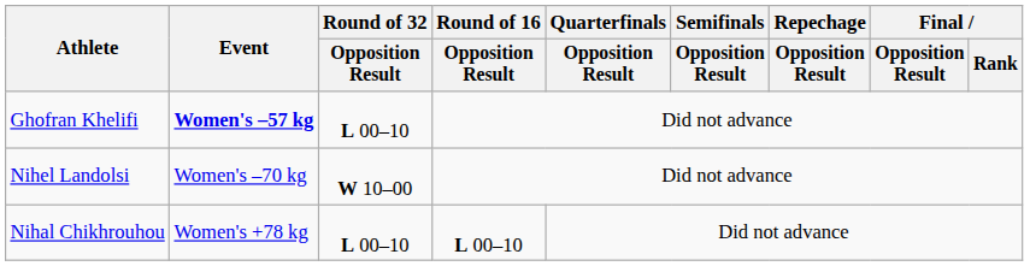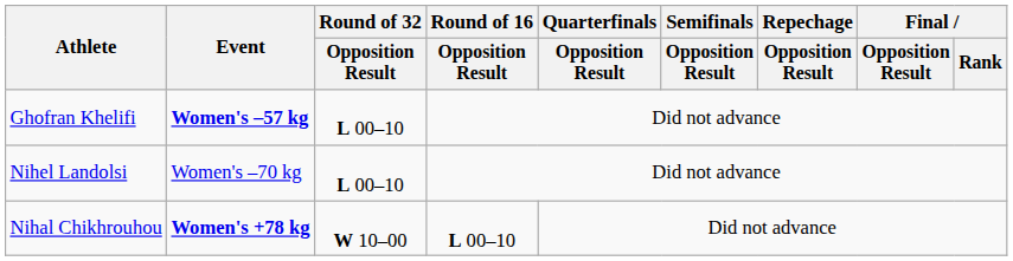Nihel Landolsi | Round of 32 / Opposition Result: W 10–00 -> L 00–10
Nihal Chikhrouhou | Event: normal -> bold
Nihal Chikhrouhou | Round of 32 / Opposition Result: L 00–10 -> W 10–00
